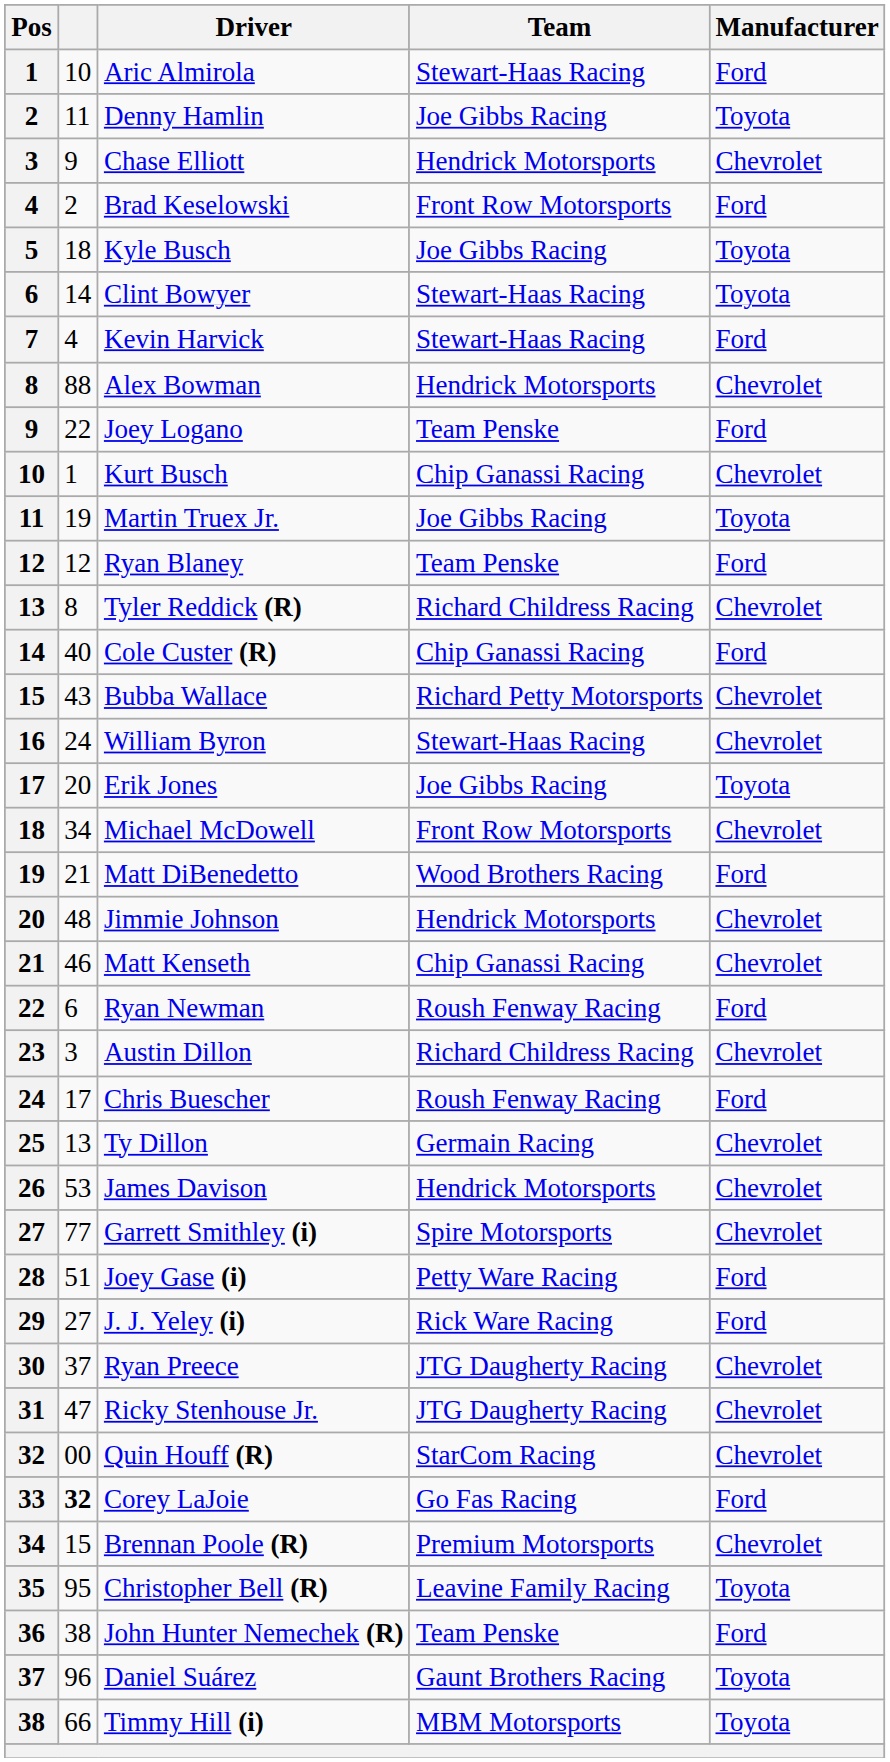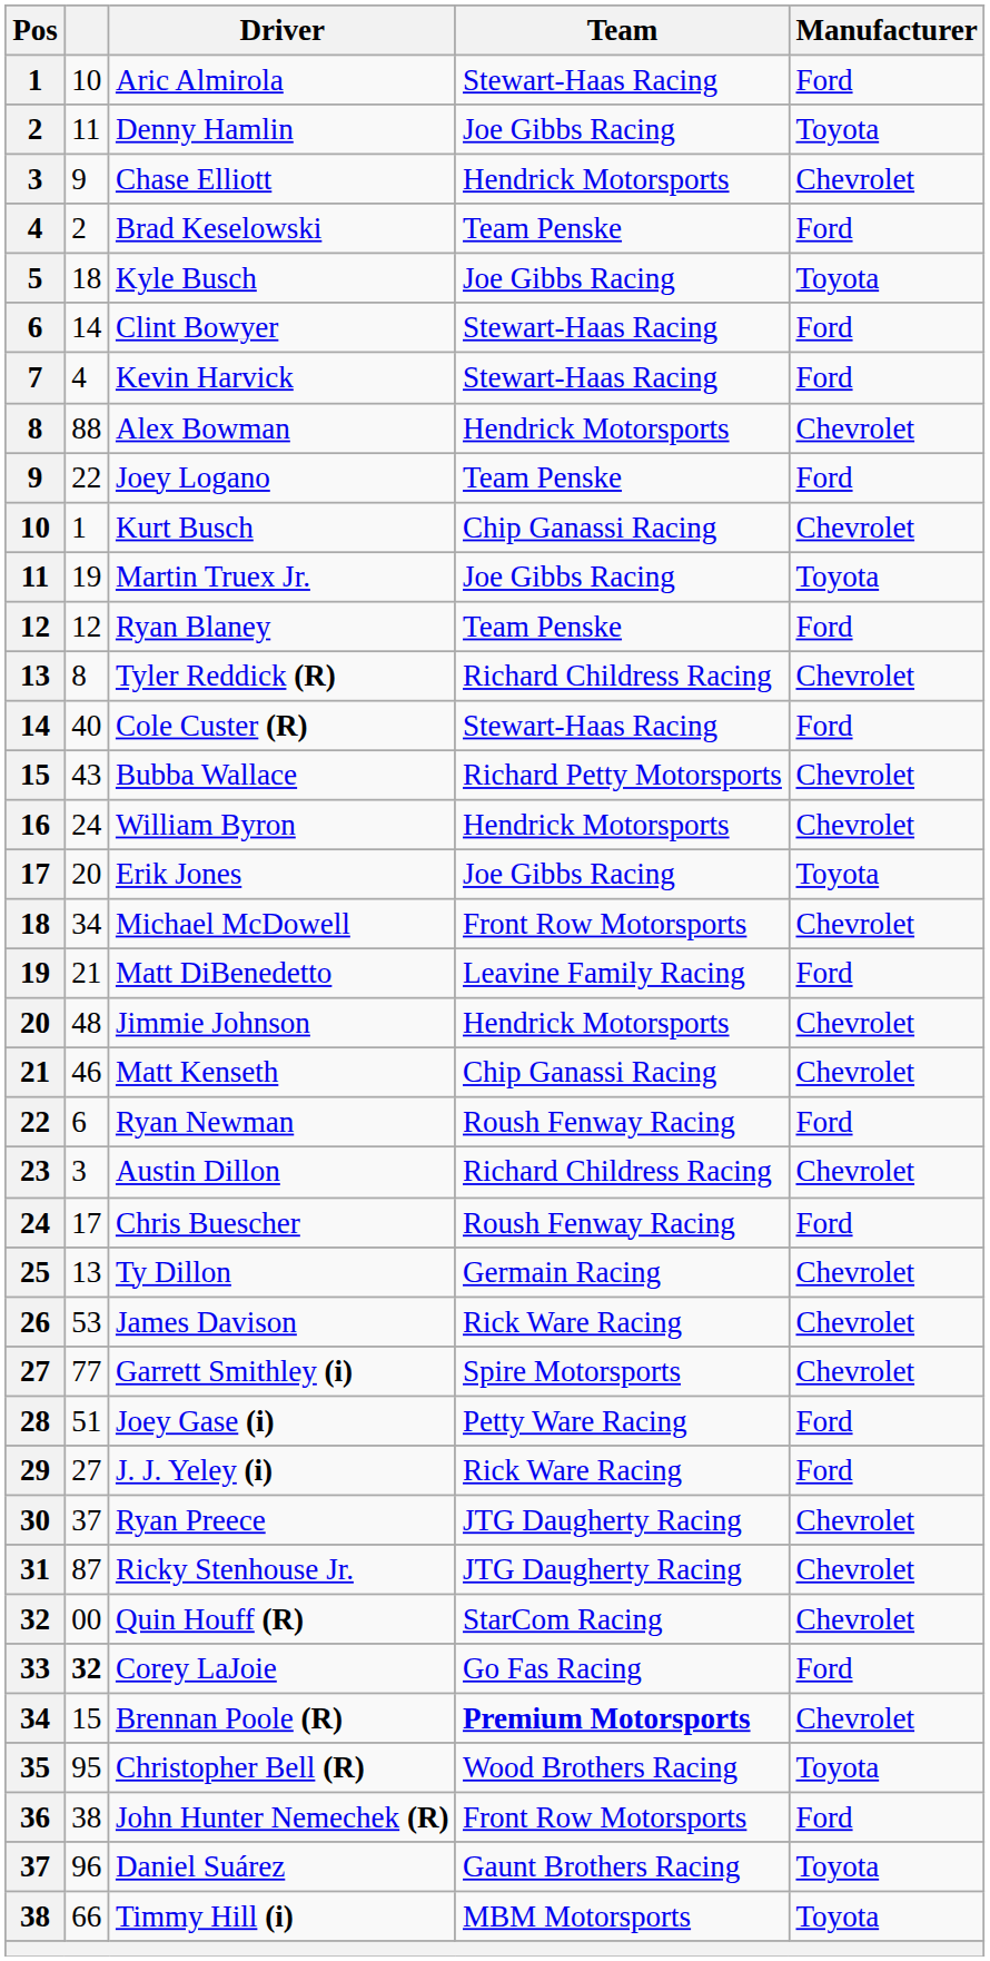Brad Keselowski | Team: Front Row Motorsports -> Team Penske
Clint Bowyer | Manufacturer: Toyota -> Ford
Cole Custer (R) | Team: Chip Ganassi Racing -> Stewart-Haas Racing
William Byron | Team: Stewart-Haas Racing -> Hendrick Motorsports
Matt DiBenedetto | Team: Wood Brothers Racing -> Leavine Family Racing
James Davison | Team: Hendrick Motorsports -> Rick Ware Racing
Ricky Stenhouse Jr. | column 2: 47 -> 87
Brennan Poole (R) | Team: normal -> bold
Christopher Bell (R) | Team: Leavine Family Racing -> Wood Brothers Racing
John Hunter Nemechek (R) | Team: Team Penske -> Front Row Motorsports
